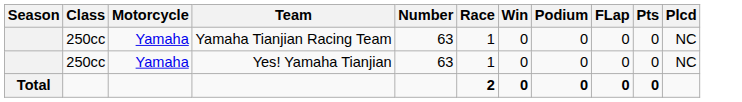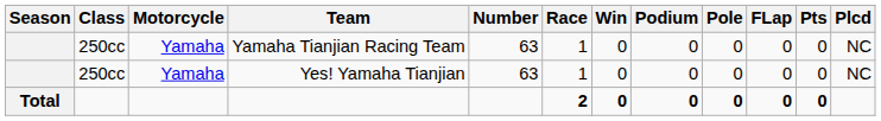+ column: Pole | 0 | 0 | 0
